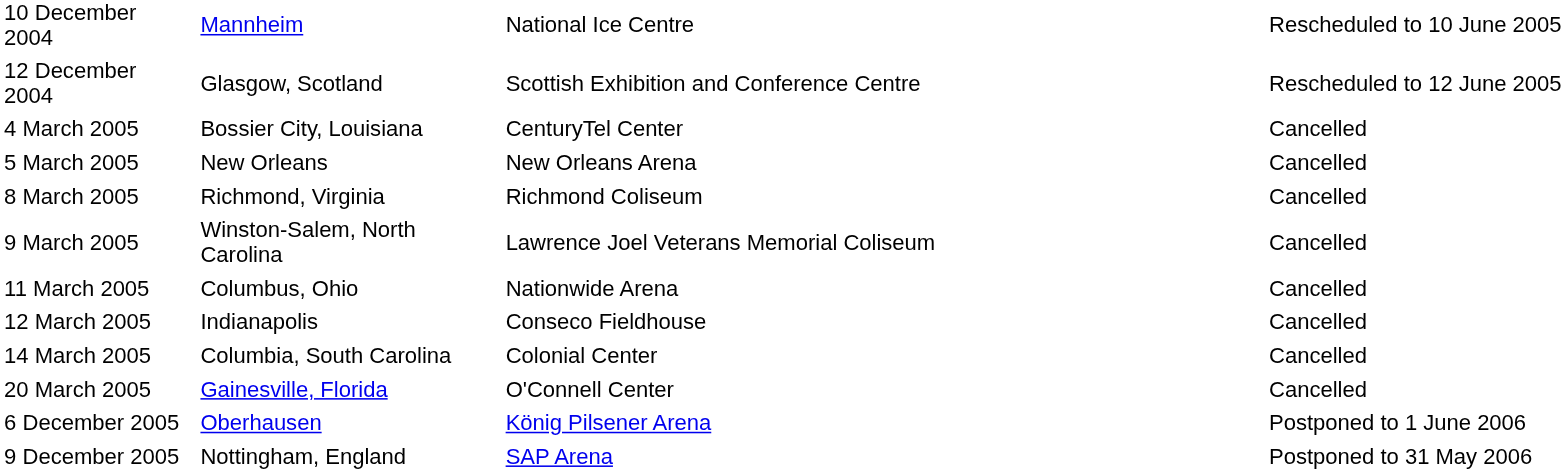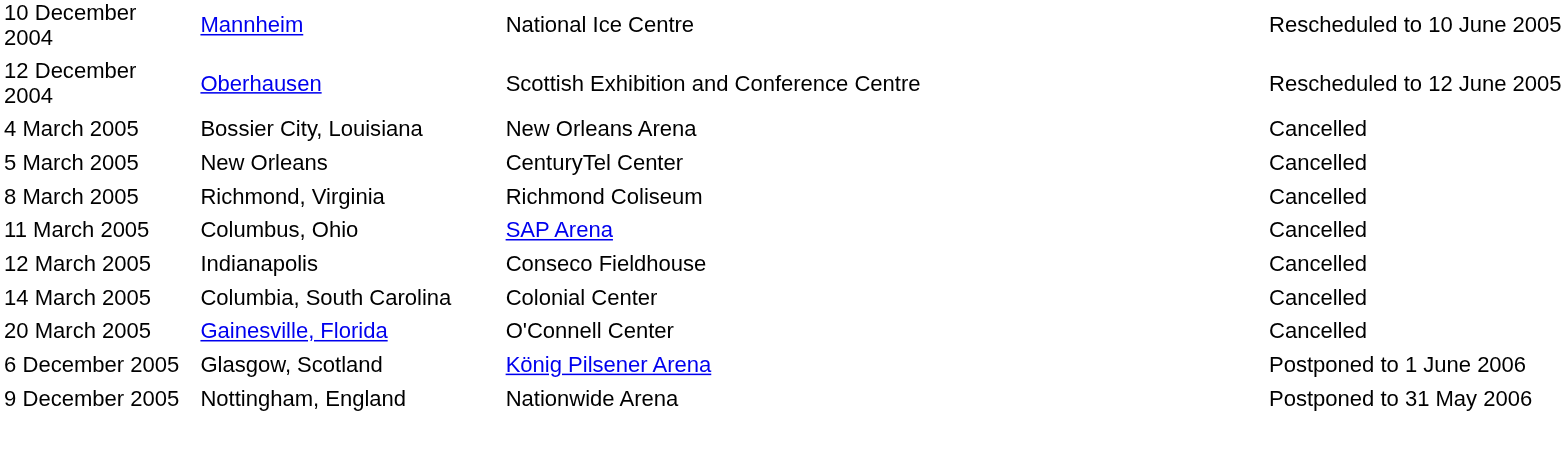12 December 2004 | column 2: Glasgow, Scotland -> Oberhausen
4 March 2005 | column 3: CenturyTel Center -> New Orleans Arena
5 March 2005 | column 3: New Orleans Arena -> CenturyTel Center
- row: 9 March 2005 | Winston-Salem, North Carolina | Lawrence Joel Veterans Memorial Coliseum | Cancelled
11 March 2005 | column 3: Nationwide Arena -> SAP Arena
6 December 2005 | column 2: Oberhausen -> Glasgow, Scotland
9 December 2005 | column 3: SAP Arena -> Nationwide Arena
